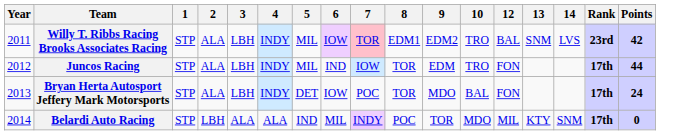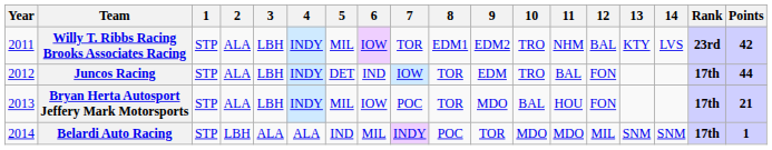+ column: 11 | NHM | BAL | HOU | MDO
Willy T. Ribbs Racing Brooks Associates Racing | 7: pink background -> no background
Willy T. Ribbs Racing Brooks Associates Racing | 13: SNM -> KTY
Juncos Racing | 5: MIL -> DET
Bryan Herta Autosport Jeffery Mark Motorsports | 5: DET -> MIL
Bryan Herta Autosport Jeffery Mark Motorsports | Points: 24 -> 21
Belardi Auto Racing | 13: KTY -> SNM
Belardi Auto Racing | Points: 0 -> 1
